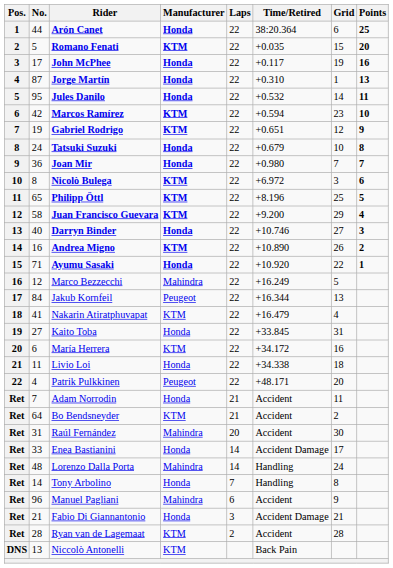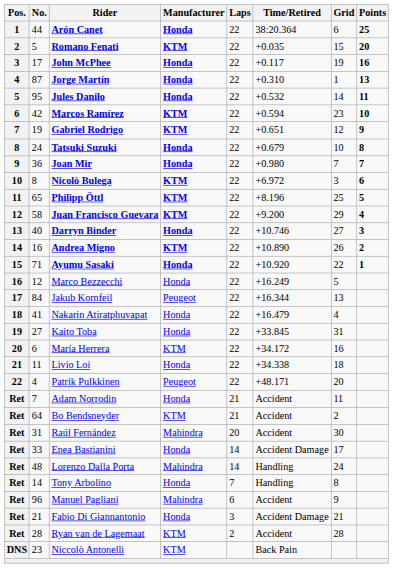Marco Bezzecchi | Manufacturer: Mahindra -> Honda
Nakarin Atiratphuvapat | Manufacturer: KTM -> Honda
Niccolò Antonelli | No.: 13 -> 23
